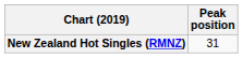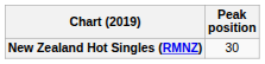New Zealand Hot Singles (RMNZ) | Peak position: 31 -> 30
